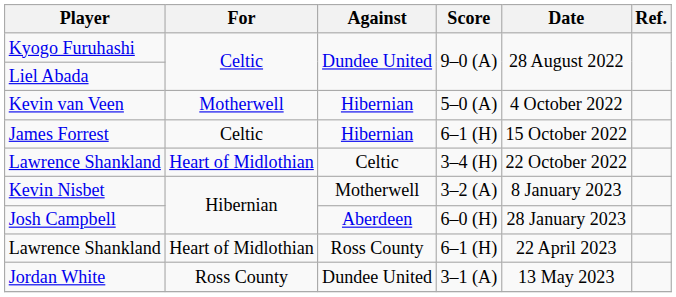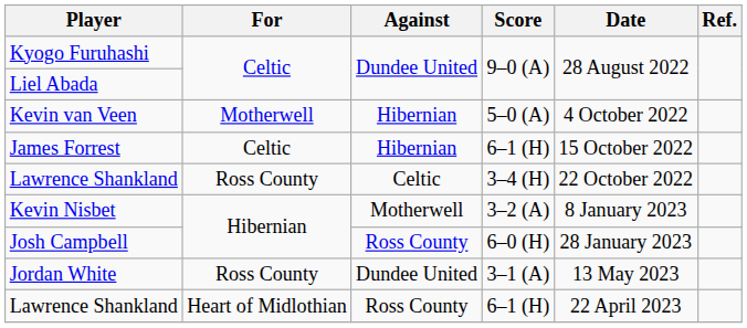Lawrence Shankland / 3–4 (H) | For: Heart of Midlothian -> Ross County
Josh Campbell | Against: Aberdeen -> Ross County
rows swapped: Lawrence Shankland / 6–1 (H) <-> Jordan White
